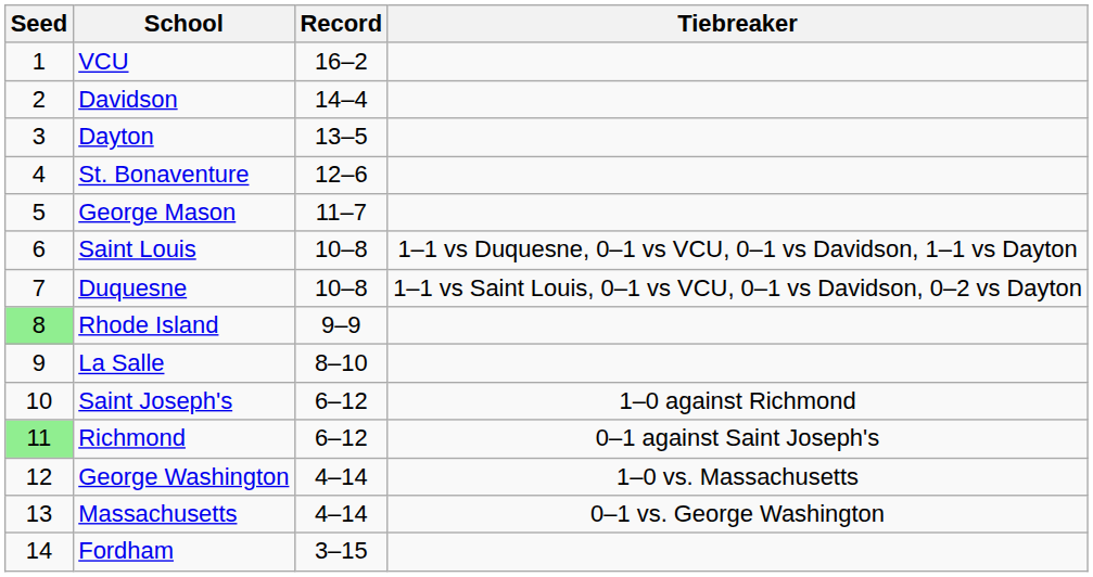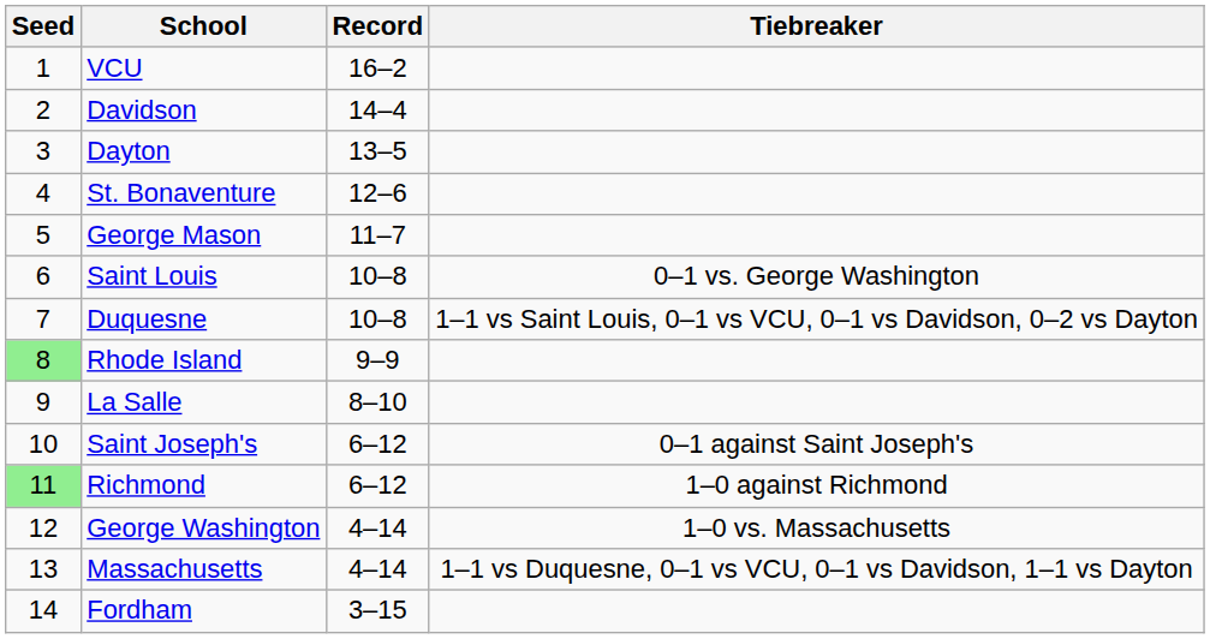Saint Louis | Tiebreaker: 1–1 vs Duquesne, 0–1 vs VCU, 0–1 vs Davidson, 1–1 vs Dayton -> 0–1 vs. George Washington
Saint Joseph's | Tiebreaker: 1–0 against Richmond -> 0–1 against Saint Joseph's
Richmond | Tiebreaker: 0–1 against Saint Joseph's -> 1–0 against Richmond
Massachusetts | Tiebreaker: 0–1 vs. George Washington -> 1–1 vs Duquesne, 0–1 vs VCU, 0–1 vs Davidson, 1–1 vs Dayton
